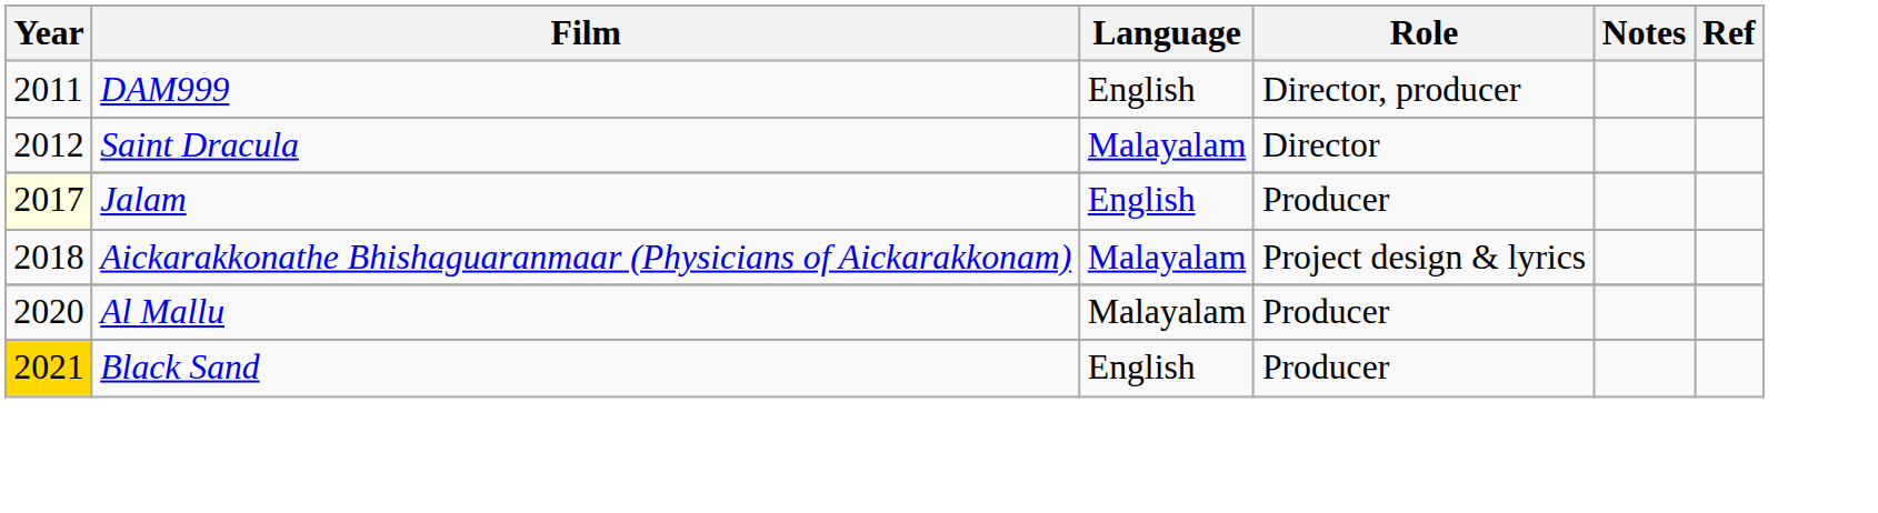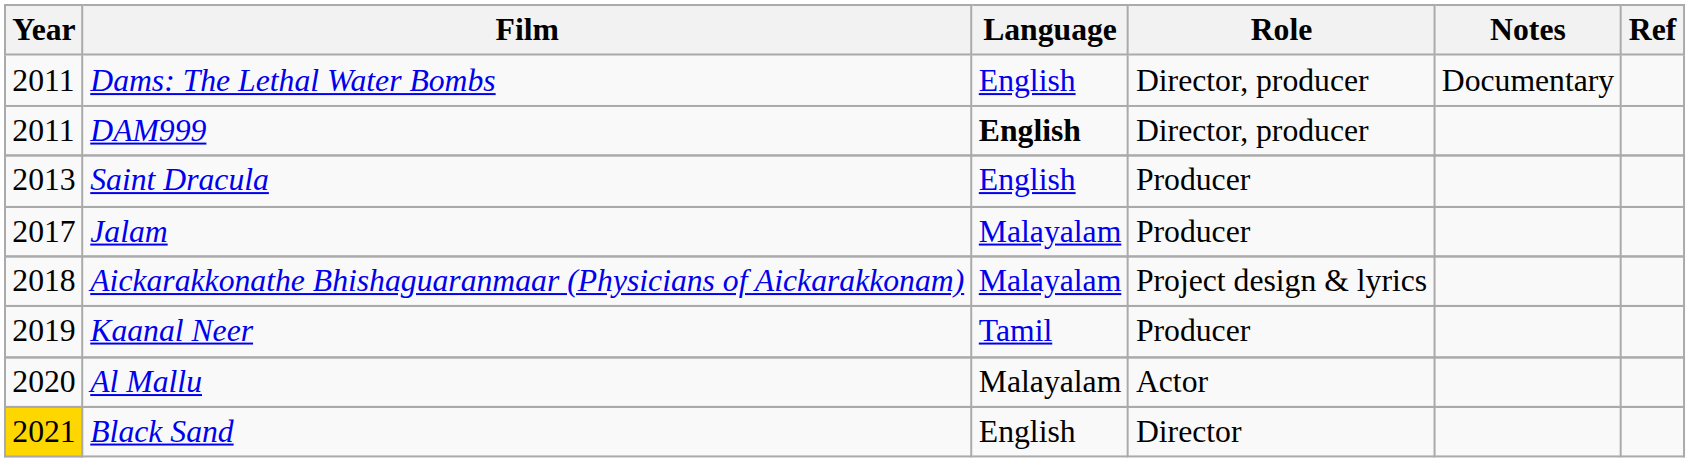+ row: 2011 | Dams: The Lethal Water Bombs | English | Director, producer | Documentary
DAM999 | Language: normal -> bold
Saint Dracula | Year: 2012 -> 2013
Saint Dracula | Language: Malayalam -> English
Saint Dracula | Role: Director -> Producer
Jalam | Year: lightyellow background -> no background
Jalam | Language: English -> Malayalam
+ row: 2019 | Kaanal Neer | Tamil | Producer
Al Mallu | Role: Producer -> Actor
Black Sand | Role: Producer -> Director
